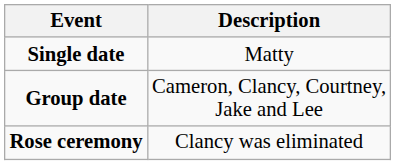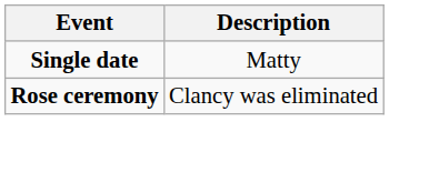- row: Group date | Cameron, Clancy, Courtney, Jake and Lee
